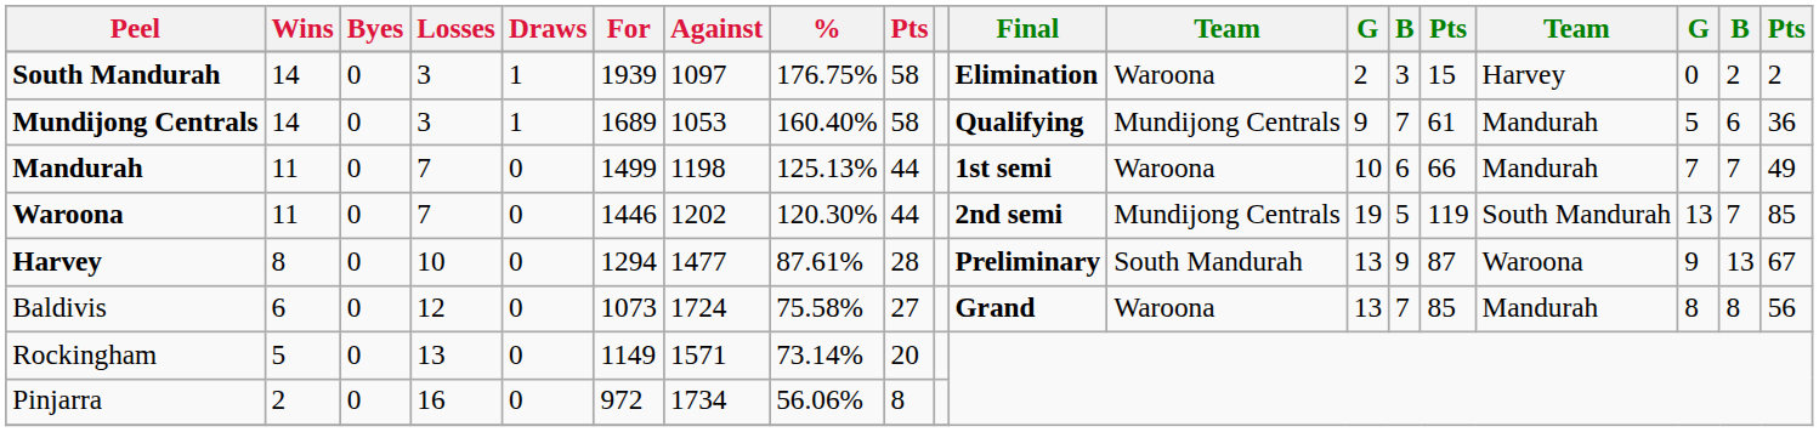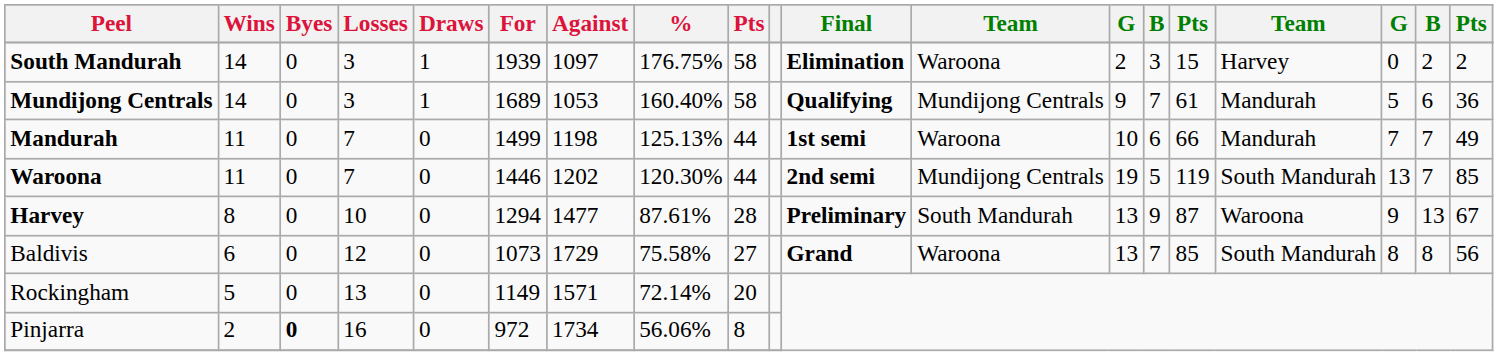Baldivis | Against: 1724 -> 1729
Baldivis | column 16: Mandurah -> South Mandurah
Rockingham | %: 73.14% -> 72.14%
Pinjarra | Byes: normal -> bold
